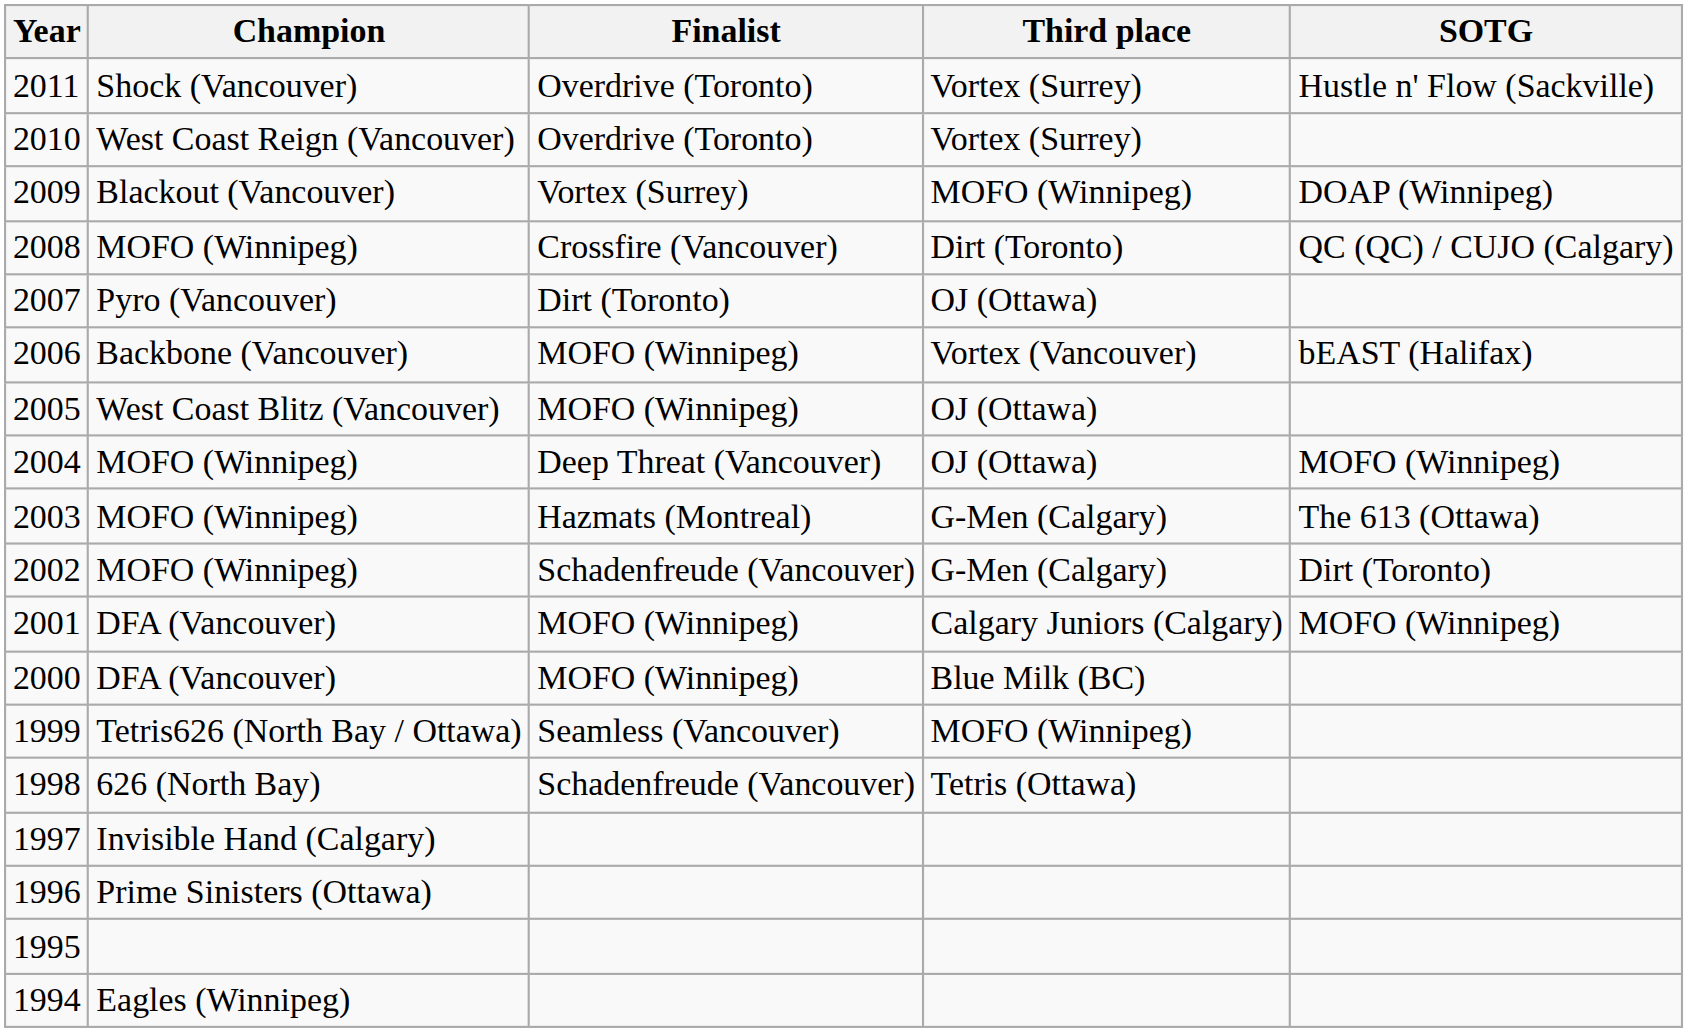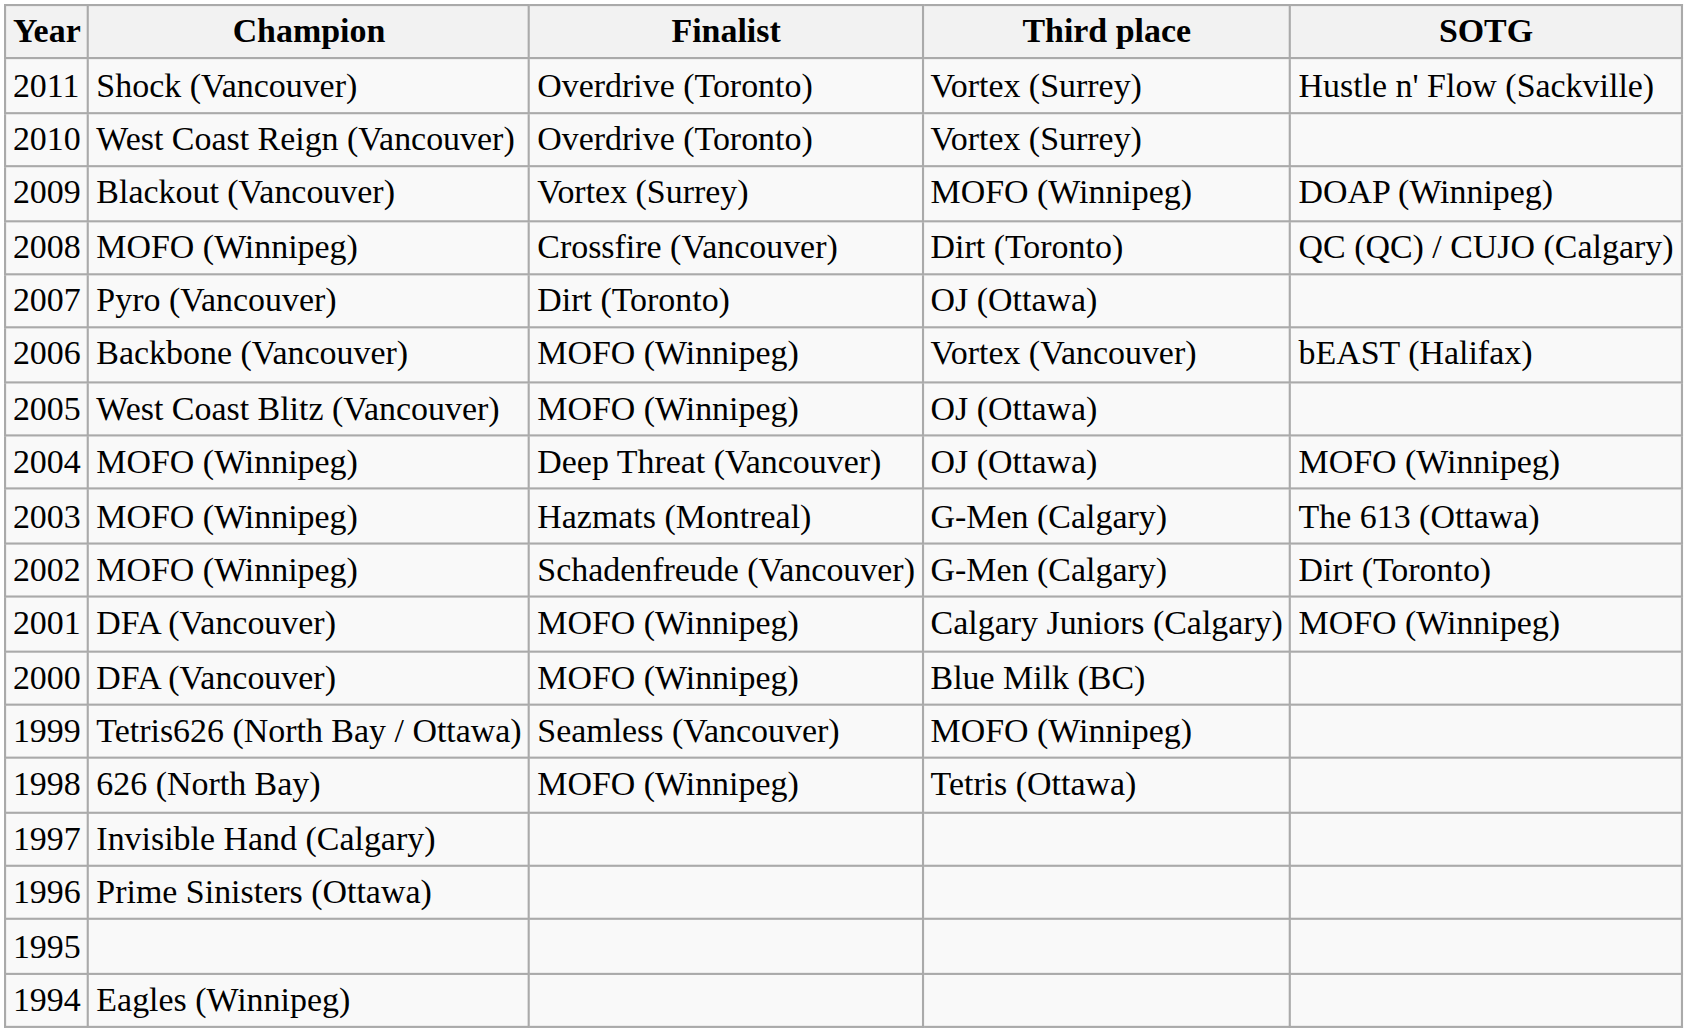1998 | Finalist: Schadenfreude (Vancouver) -> MOFO (Winnipeg)
